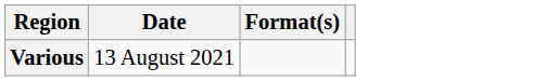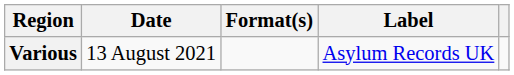+ column: Label | Asylum Records UK
